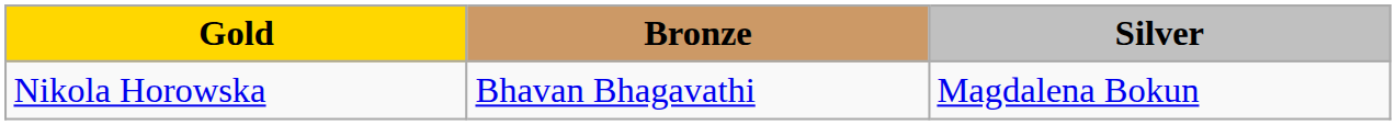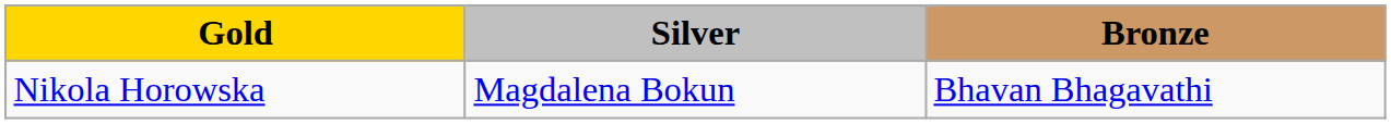columns swapped: Silver <-> Bronze
